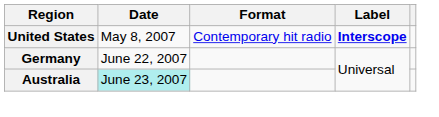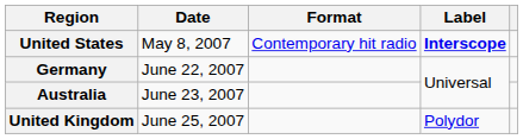Australia | Date: paleturquoise background -> no background
+ row: United Kingdom | June 25, 2007 | Polydor
